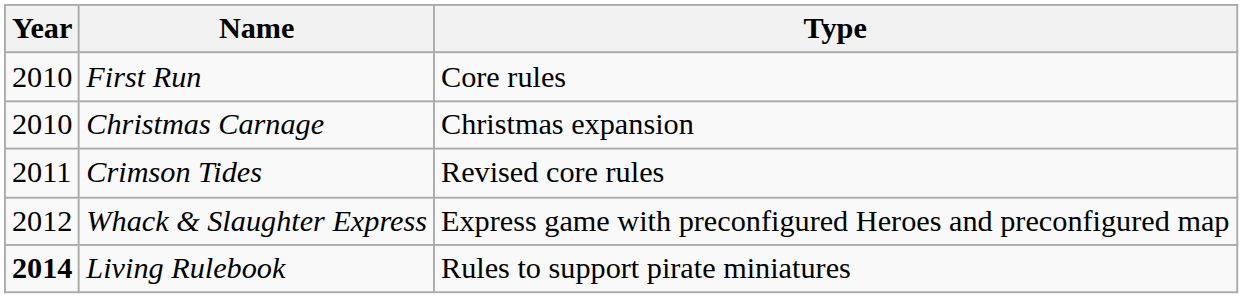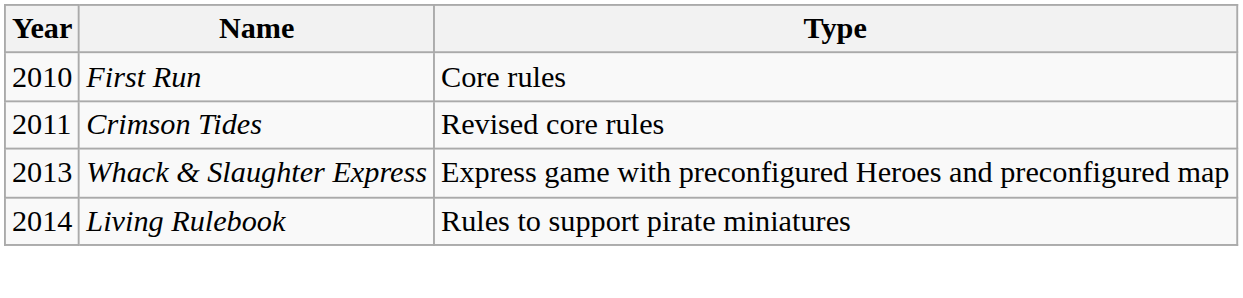- row: 2010 | Christmas Carnage | Christmas expansion
Whack & Slaughter Express | Year: 2012 -> 2013
Living Rulebook | Year: bold -> normal
